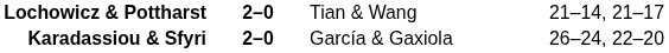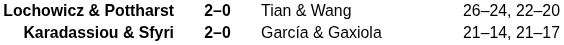Lochowicz & Pottharst | column 4: 21–14, 21–17 -> 26–24, 22–20
Karadassiou & Sfyri | column 4: 26–24, 22–20 -> 21–14, 21–17
